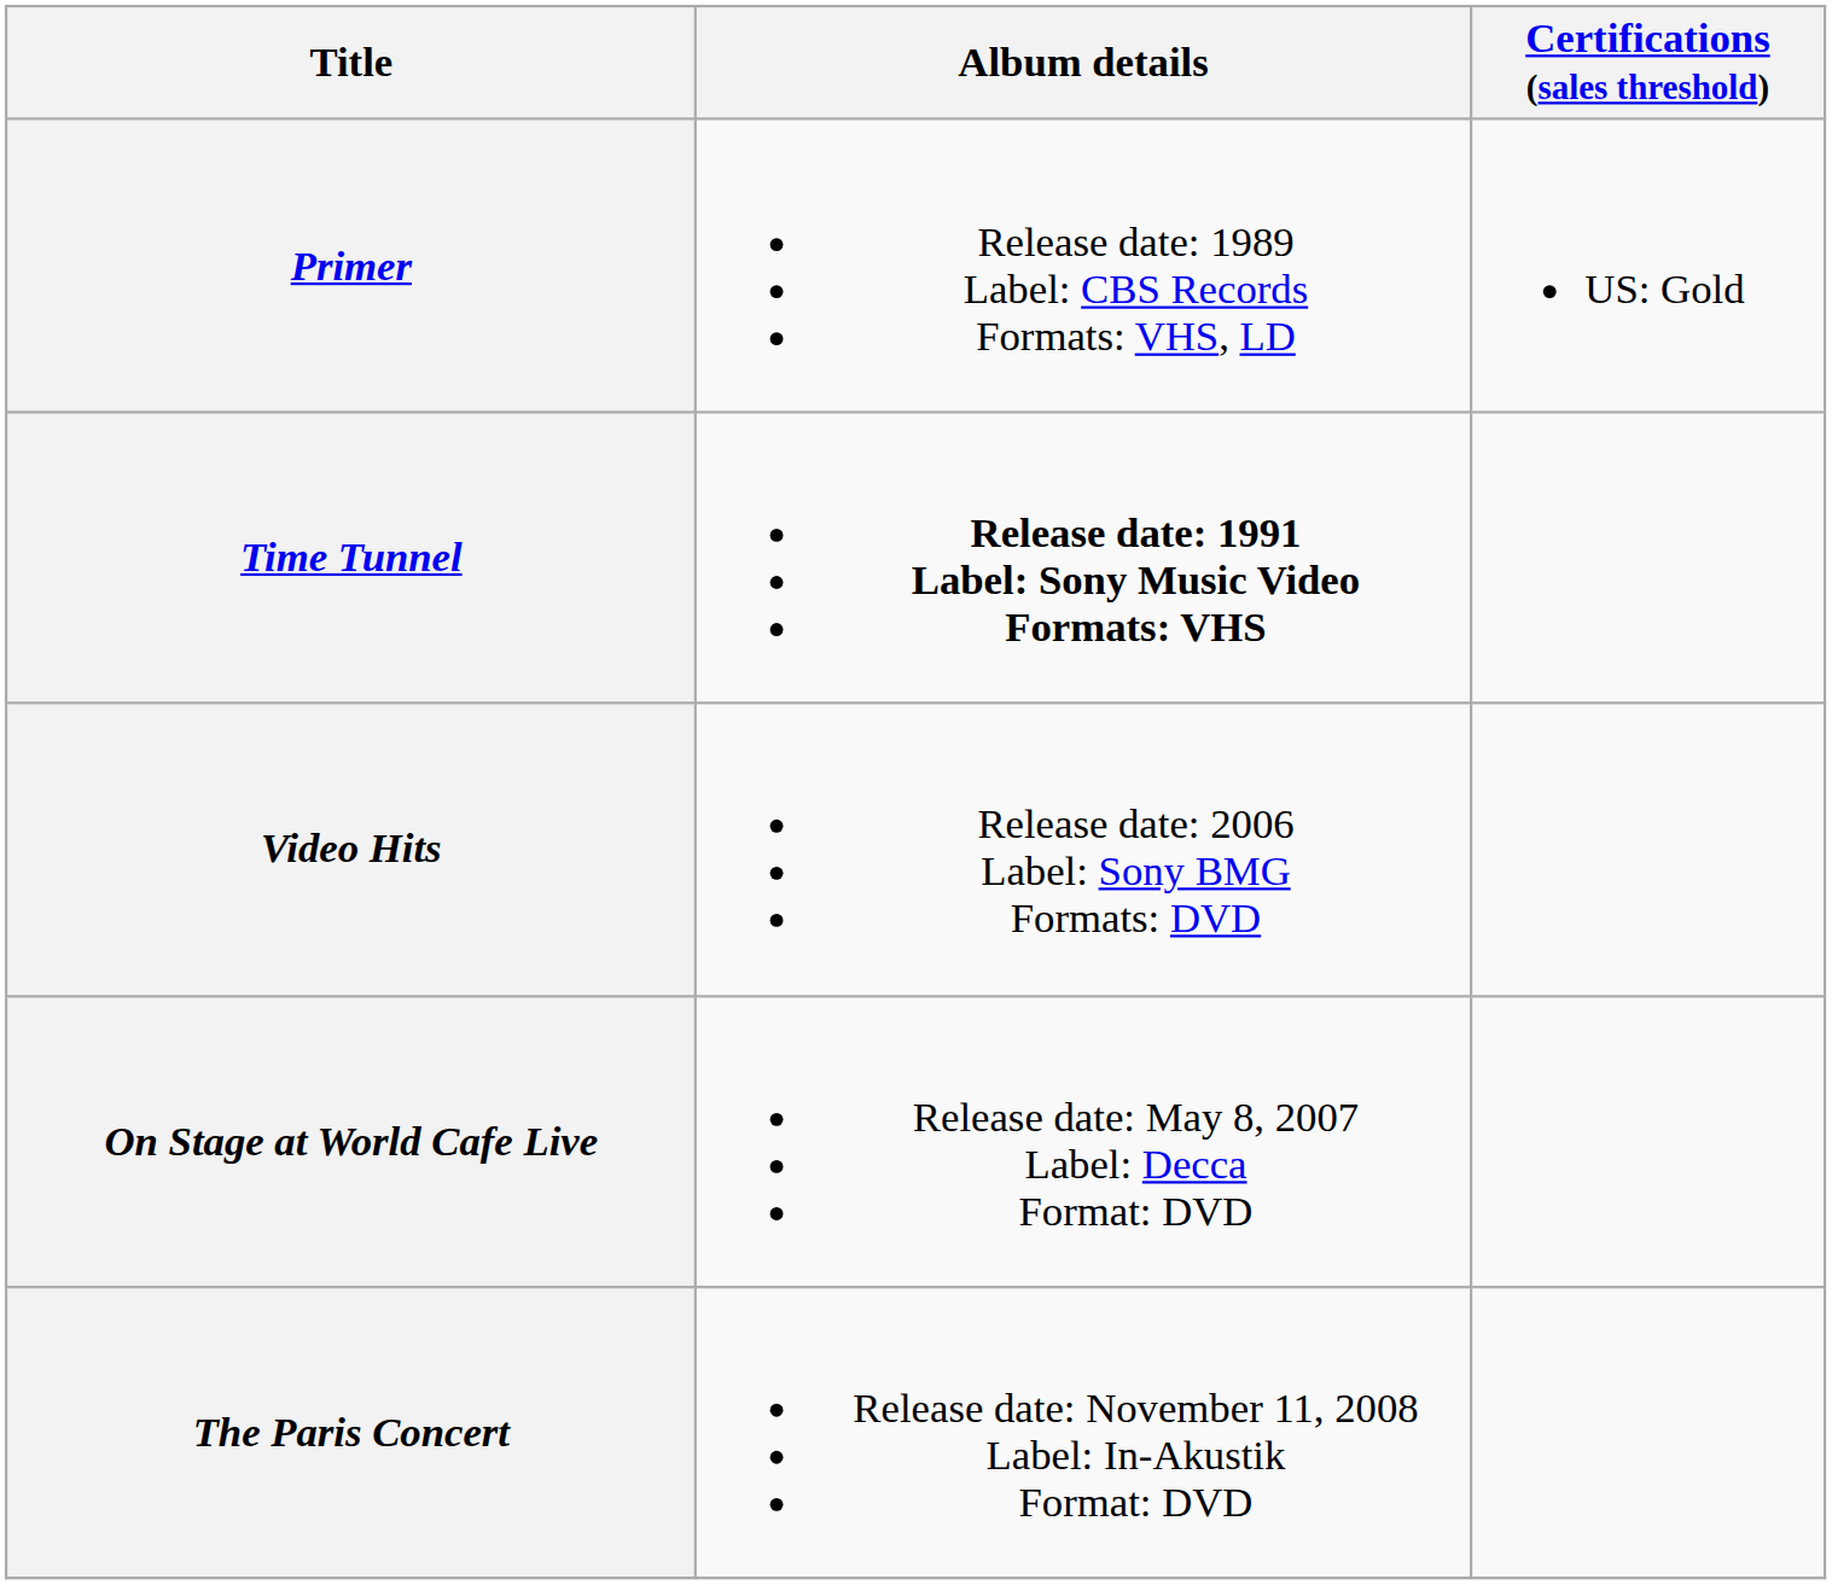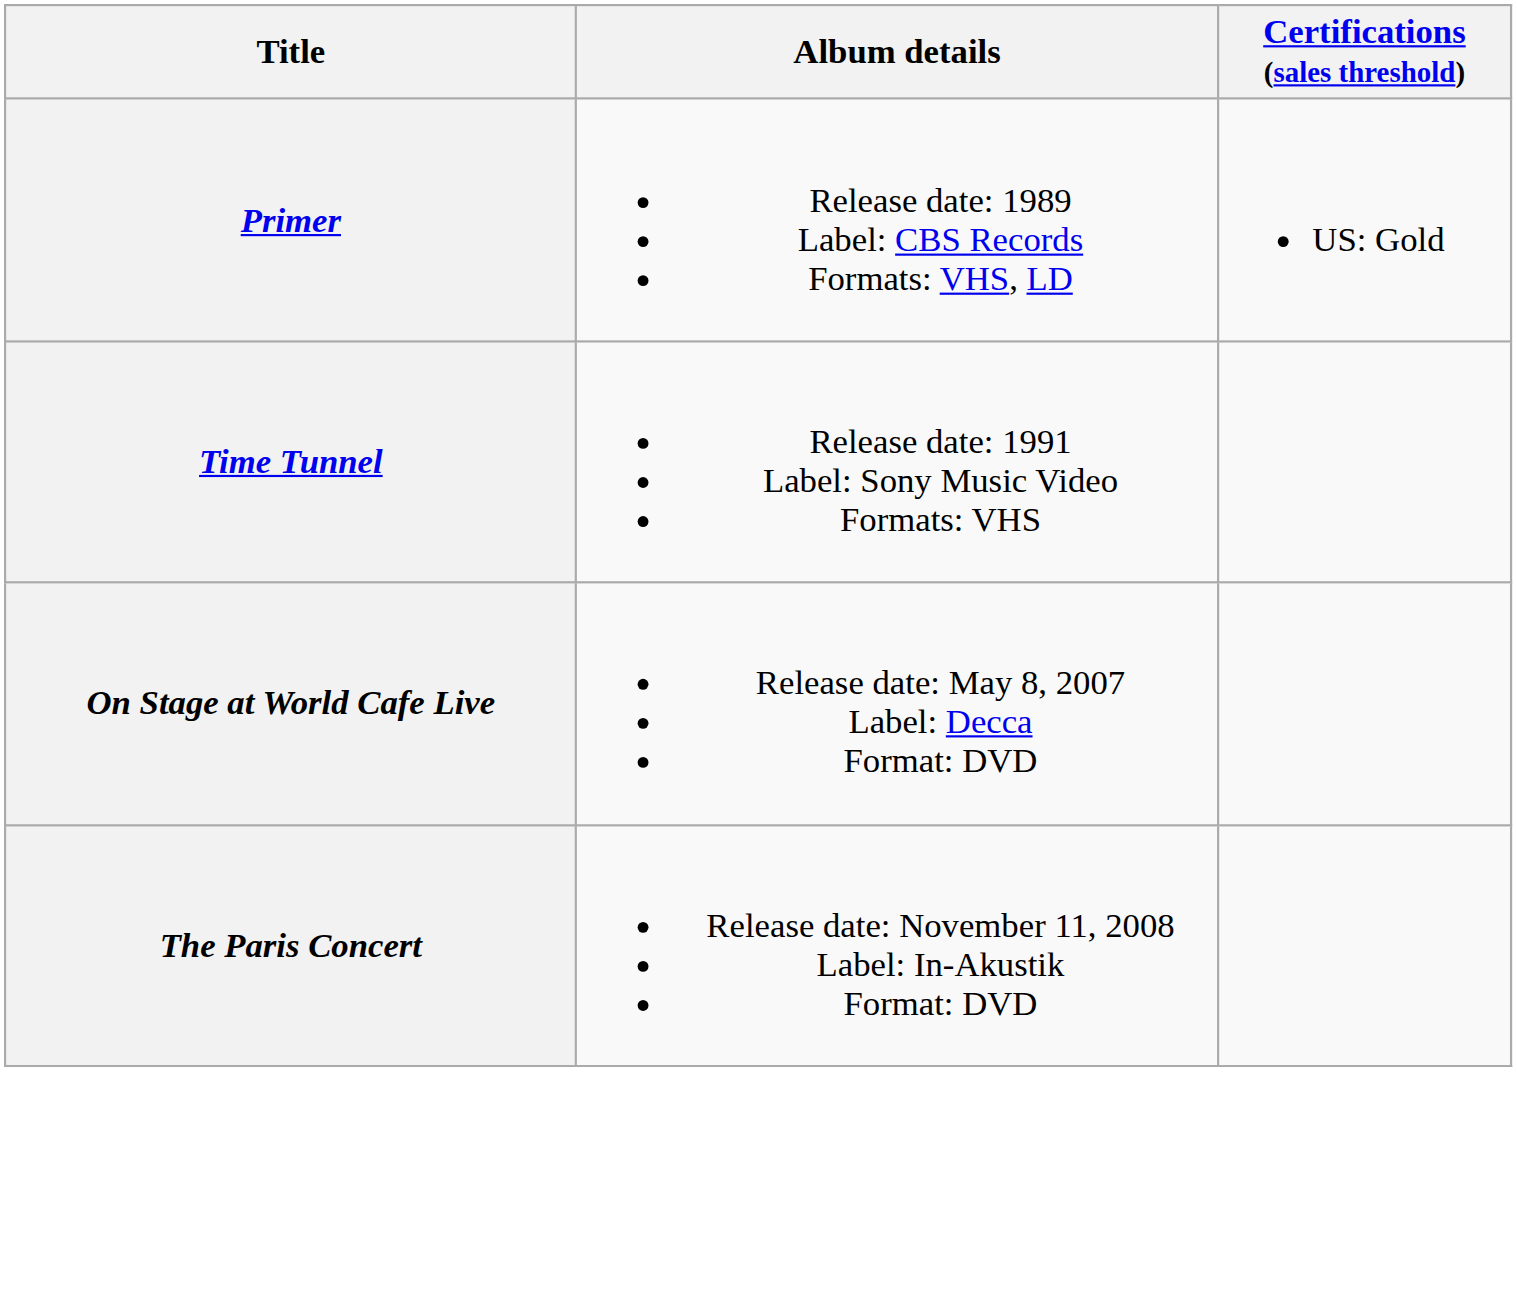Time Tunnel | Album details: bold -> normal
- row: Video Hits | Release date: 2006 Label: Sony BMG Formats: DVD
